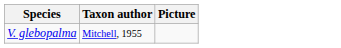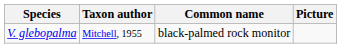+ column: Common name | black-palmed rock monitor
